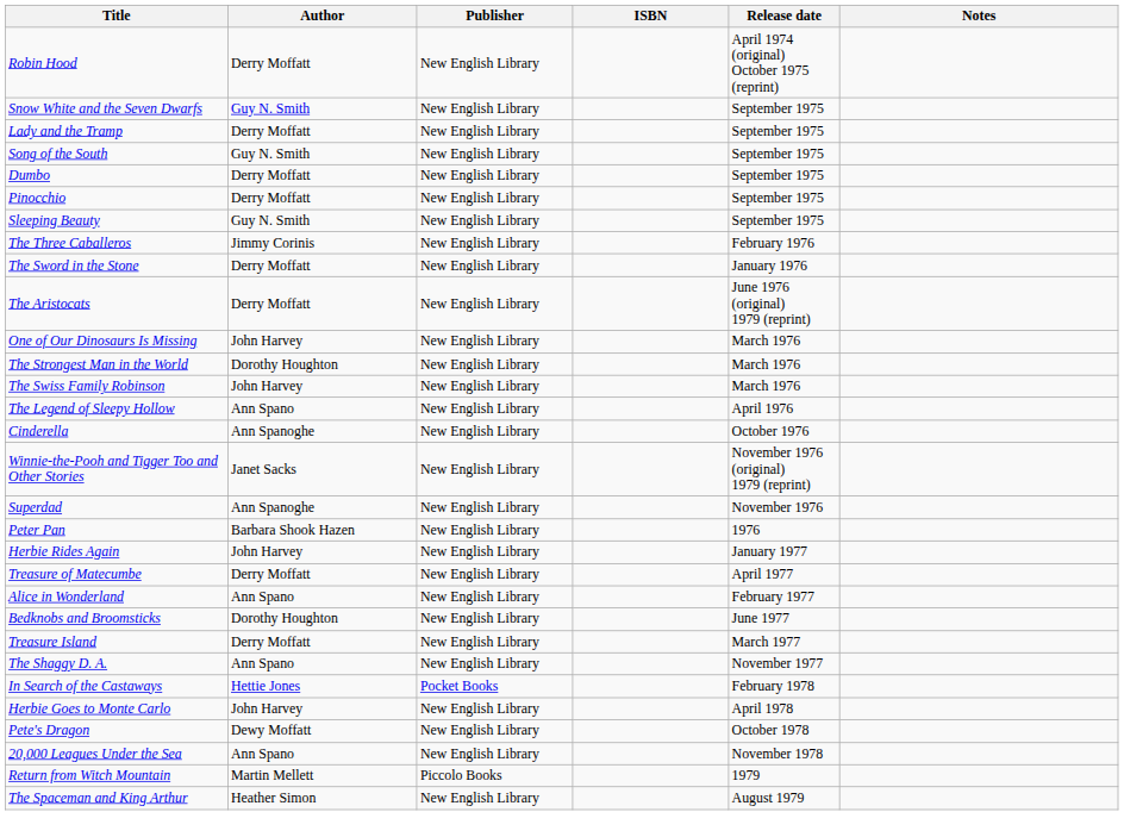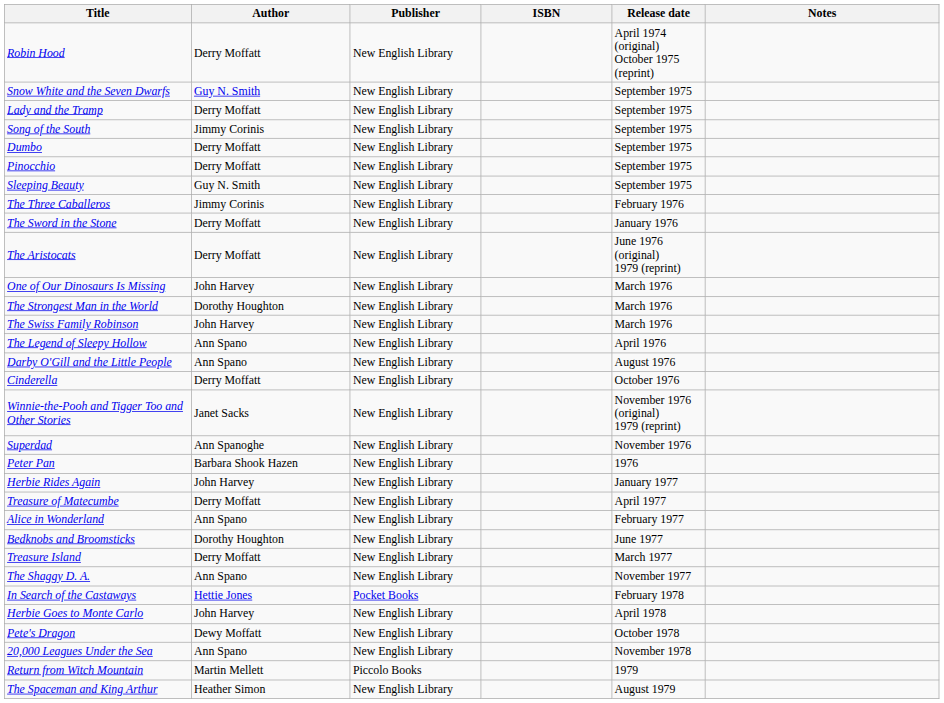Song of the South | Author: Guy N. Smith -> Jimmy Corinis
+ row: Darby O'Gill and the Little People | Ann Spano | New English Library | August 1976
Cinderella | Author: Ann Spanoghe -> Derry Moffatt
